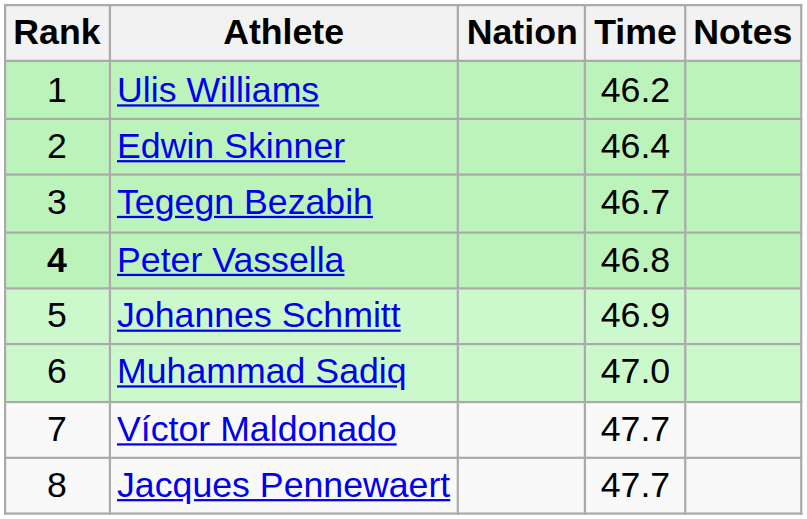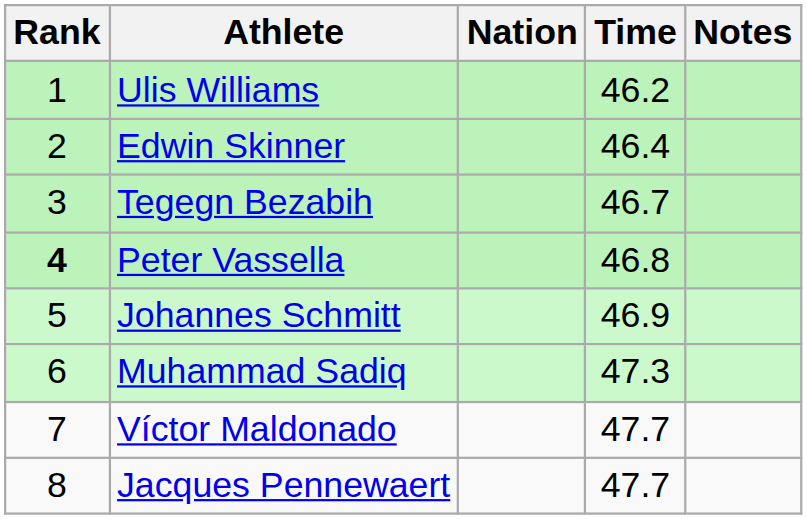Muhammad Sadiq | Time: 47.0 -> 47.3
